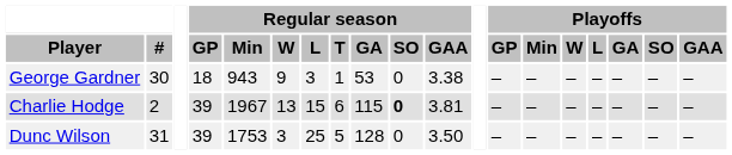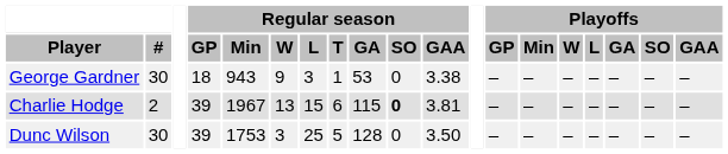Dunc Wilson | #: 31 -> 30
